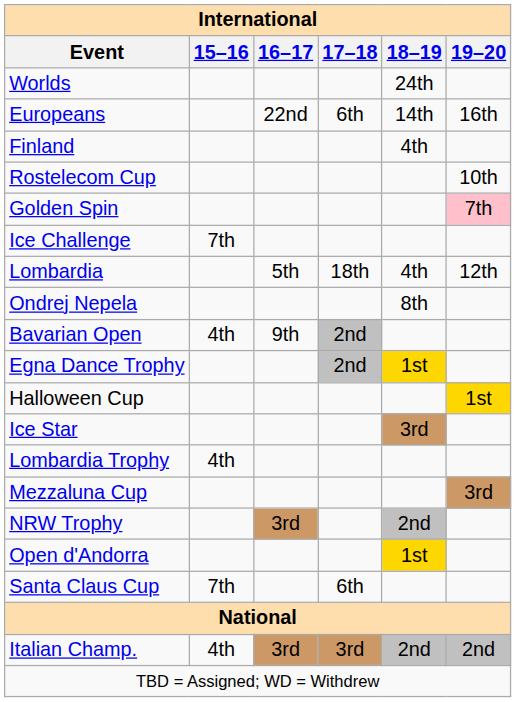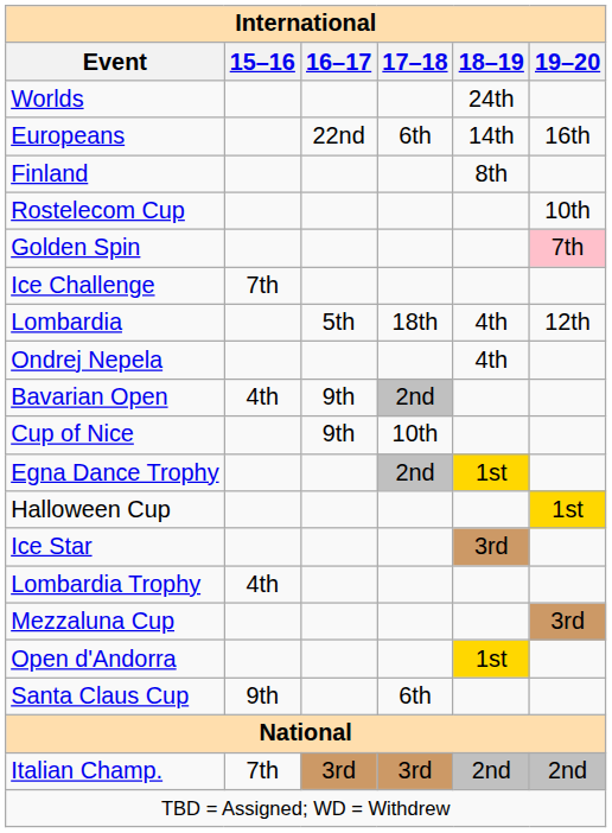Finland | 18–19: 4th -> 8th
Ondrej Nepela | 18–19: 8th -> 4th
+ row: Cup of Nice | 9th | 10th
- row: NRW Trophy | 3rd | 2nd
Santa Claus Cup | 15–16: 7th -> 9th
Italian Champ. | 15–16: 4th -> 7th
